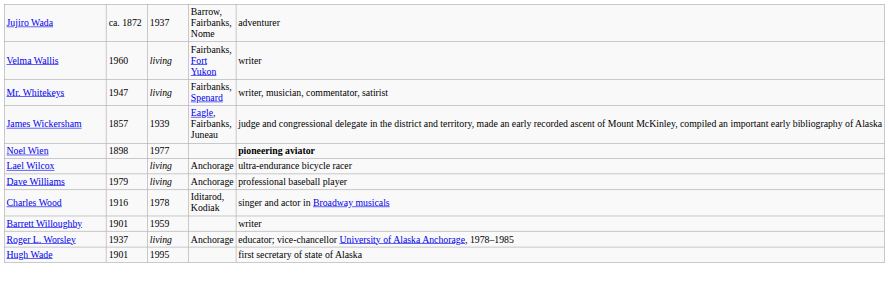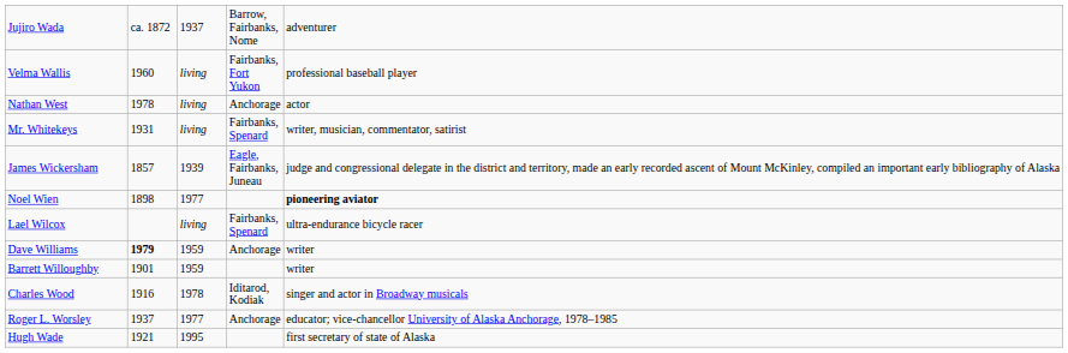Velma Wallis | column 5: writer -> professional baseball player
+ row: Nathan West | 1978 | living | Anchorage | actor
Mr. Whitekeys | column 2: 1947 -> 1931
Lael Wilcox | column 4: Anchorage -> Fairbanks, Spenard
Dave Williams | column 2: normal -> bold
Dave Williams | column 3: living -> 1959
Dave Williams | column 5: professional baseball player -> writer
rows swapped: Barrett Willoughby <-> Charles Wood
Roger L. Worsley | column 3: living -> 1977
Hugh Wade | column 2: 1901 -> 1921
